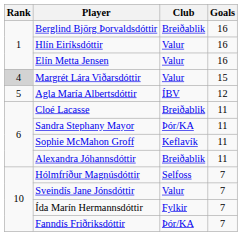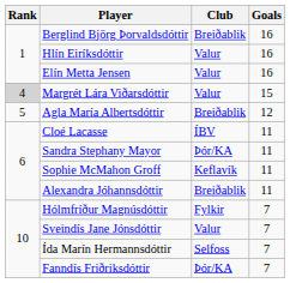Agla María Albertsdóttir | Club: ÍBV -> Breiðablik
Cloé Lacasse | Club: Breiðablik -> ÍBV
Hólmfríður Magnúsdóttir | Club: Selfoss -> Fylkir
Ída Marín Hermannsdóttir | Club: Fylkir -> Selfoss
